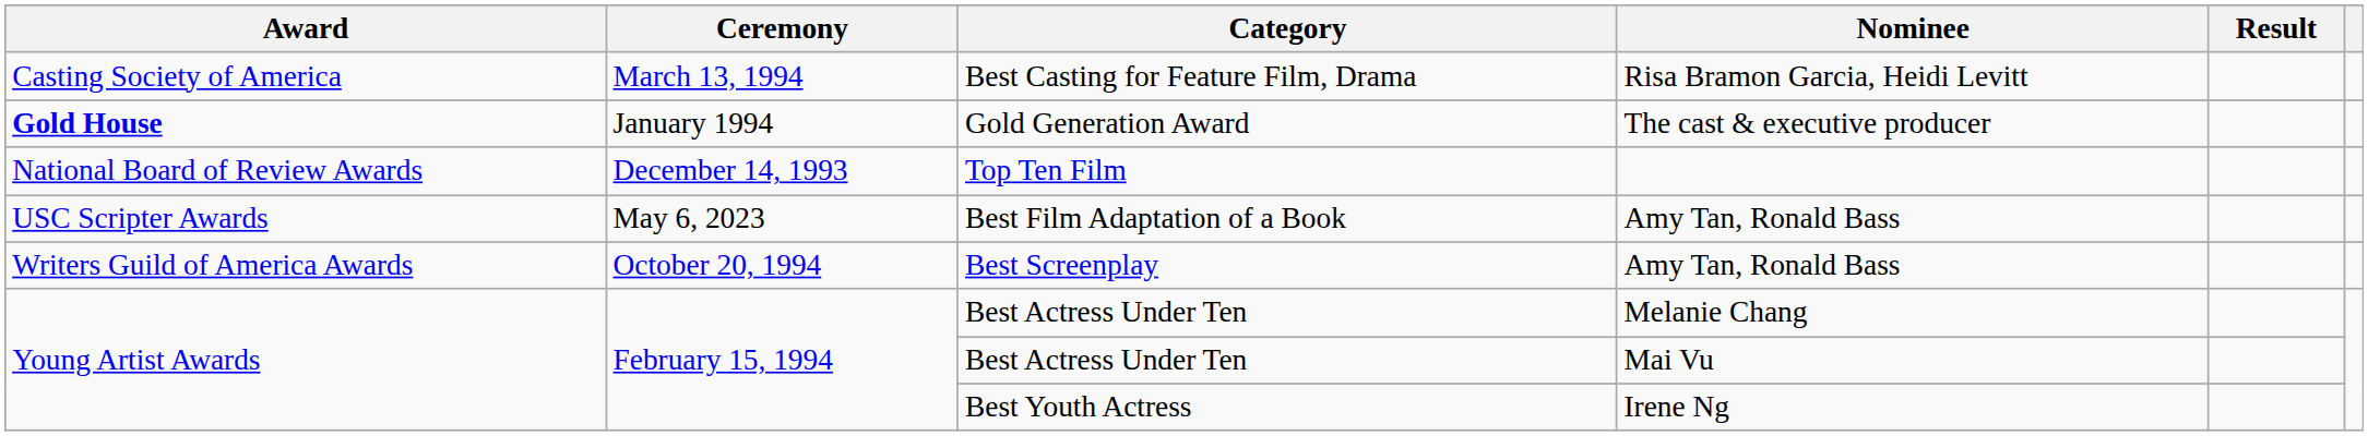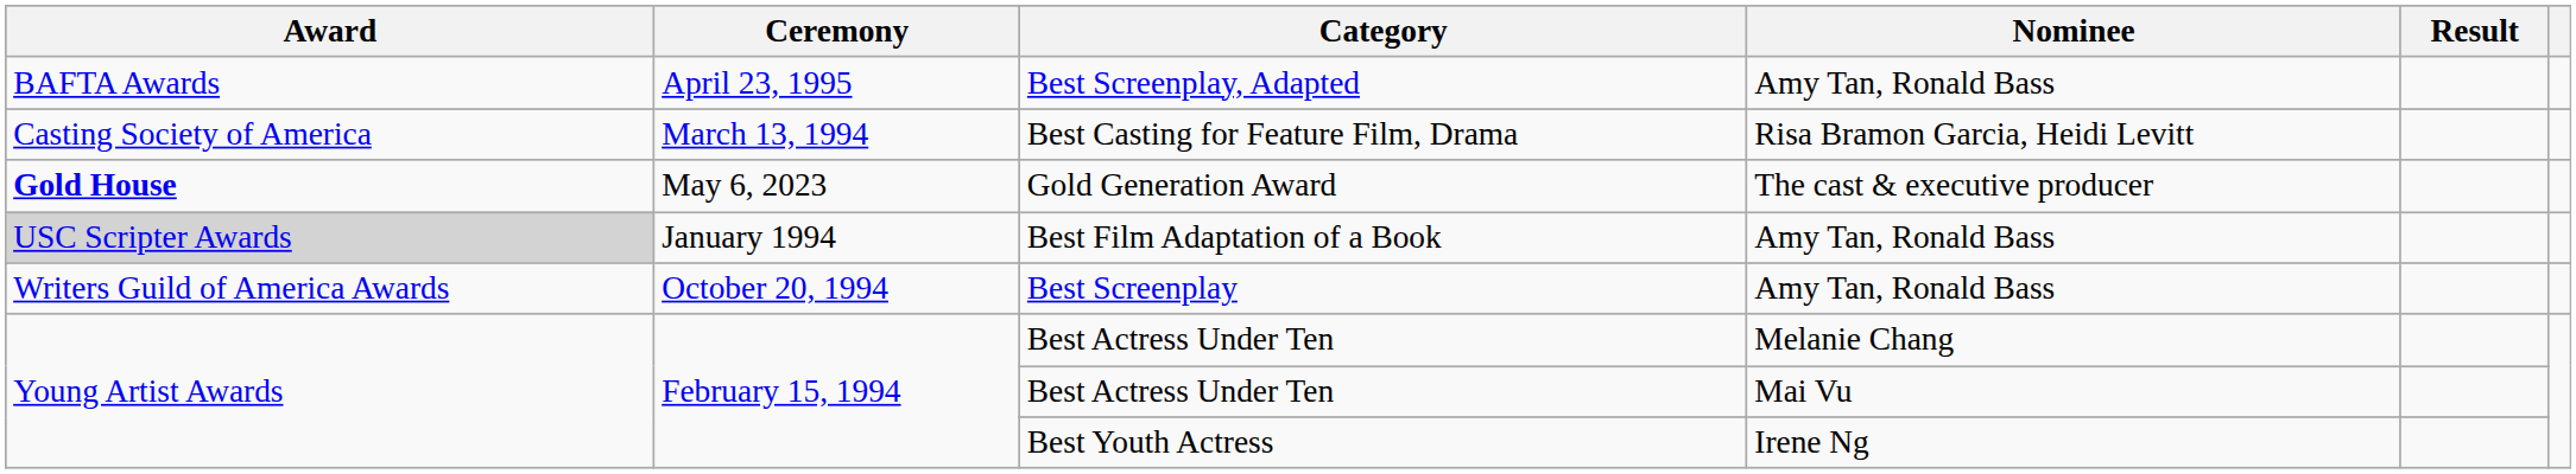+ row: BAFTA Awards | April 23, 1995 | Best Screenplay, Adapted | Amy Tan, Ronald Bass
Gold Generation Award | Ceremony: January 1994 -> May 6, 2023
- row: National Board of Review Awards | December 14, 1993 | Top Ten Film
Best Film Adaptation of a Book | Award: no background -> lightgrey background
Best Film Adaptation of a Book | Ceremony: May 6, 2023 -> January 1994
